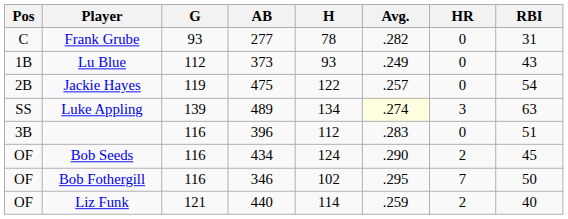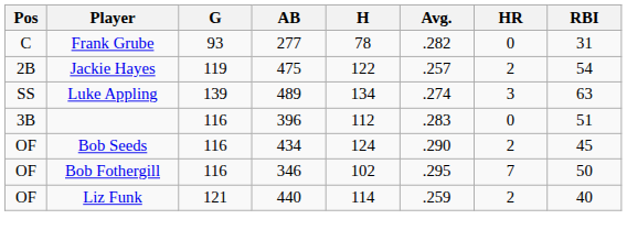- row: 1B | Lu Blue | 112 | 373 | 93 | .249 | 0 | 43
Jackie Hayes | HR: 0 -> 2
Luke Appling | Avg.: lightyellow background -> no background
